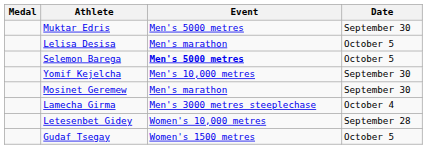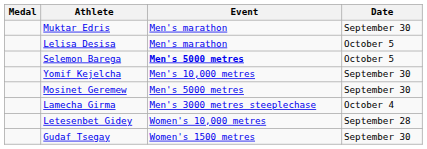Muktar Edris | Event: Men's 5000 metres -> Men's marathon
Mosinet Geremew | Event: Men's marathon -> Men's 5000 metres
Gudaf Tsegay | Date: October 5 -> September 30
